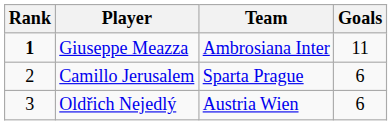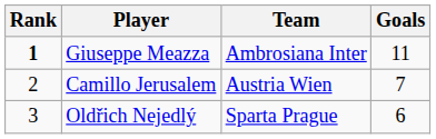Camillo Jerusalem | Team: Sparta Prague -> Austria Wien
Camillo Jerusalem | Goals: 6 -> 7
Oldřich Nejedlý | Team: Austria Wien -> Sparta Prague
